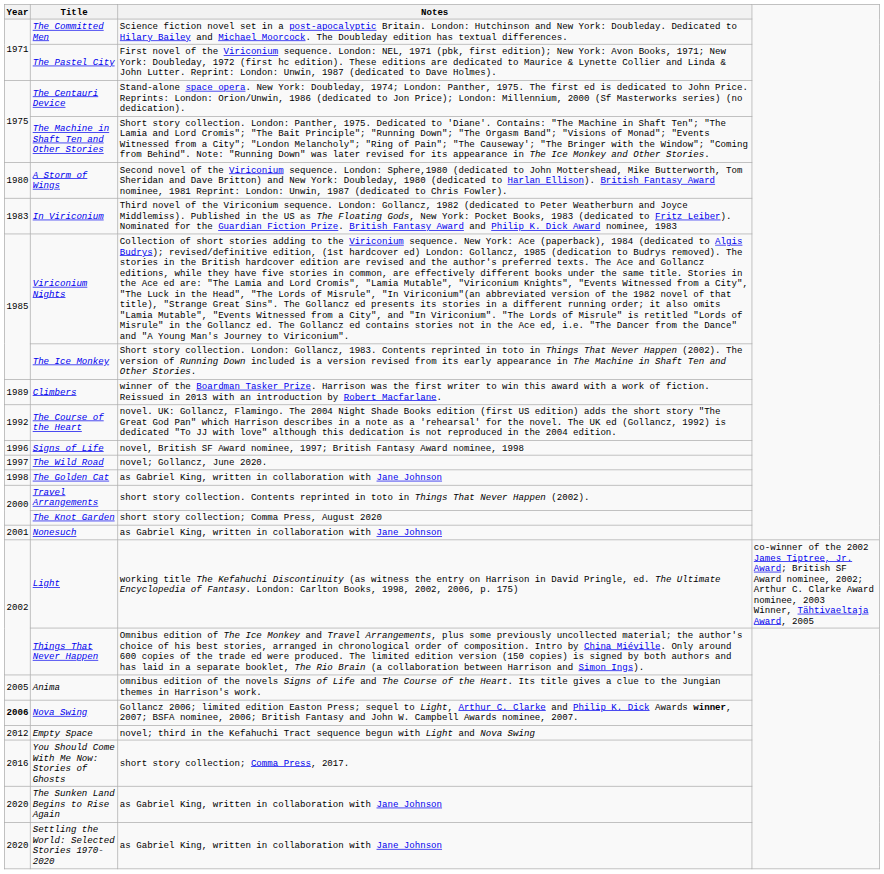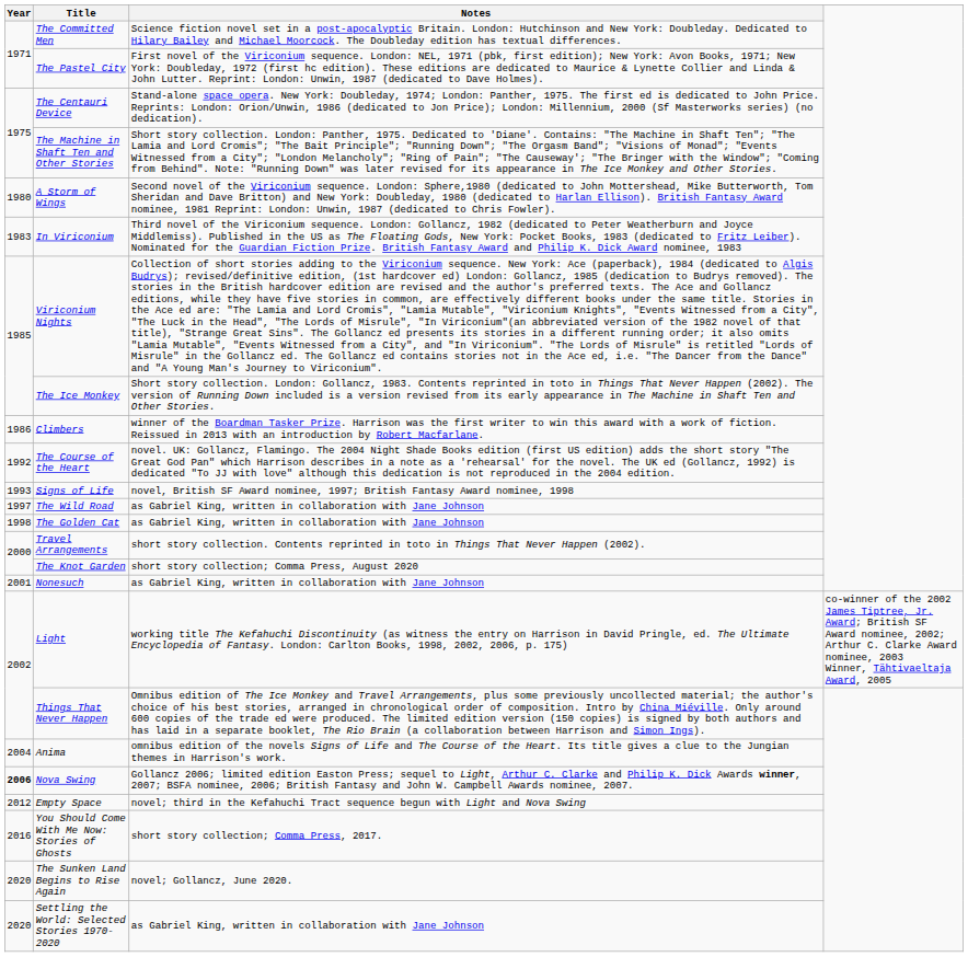Climbers | Year: 1989 -> 1986
Signs of Life | Year: 1996 -> 1993
The Wild Road | Notes: novel; Gollancz, June 2020. -> as Gabriel King, written in collaboration with Jane Johnson
Anima | Year: 2005 -> 2004
The Sunken Land Begins to Rise Again | Notes: as Gabriel King, written in collaboration with Jane Johnson -> novel; Gollancz, June 2020.
